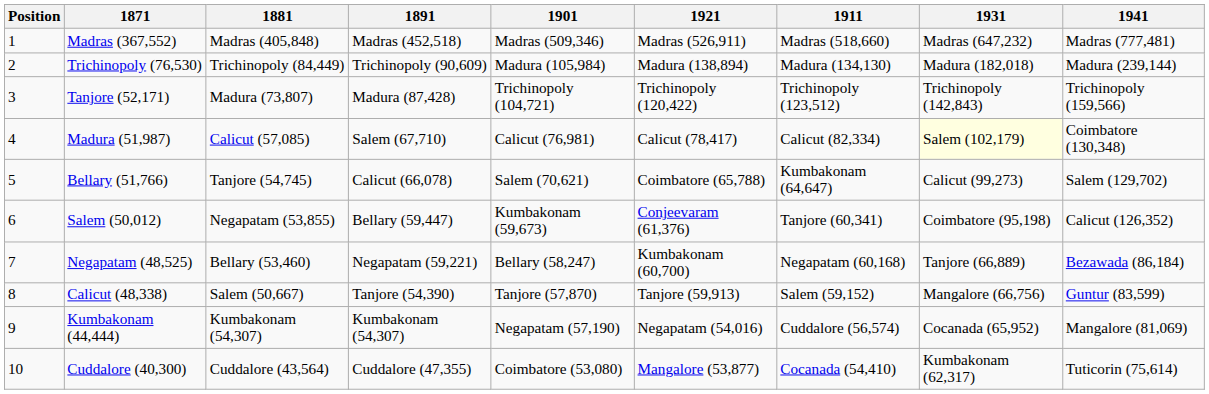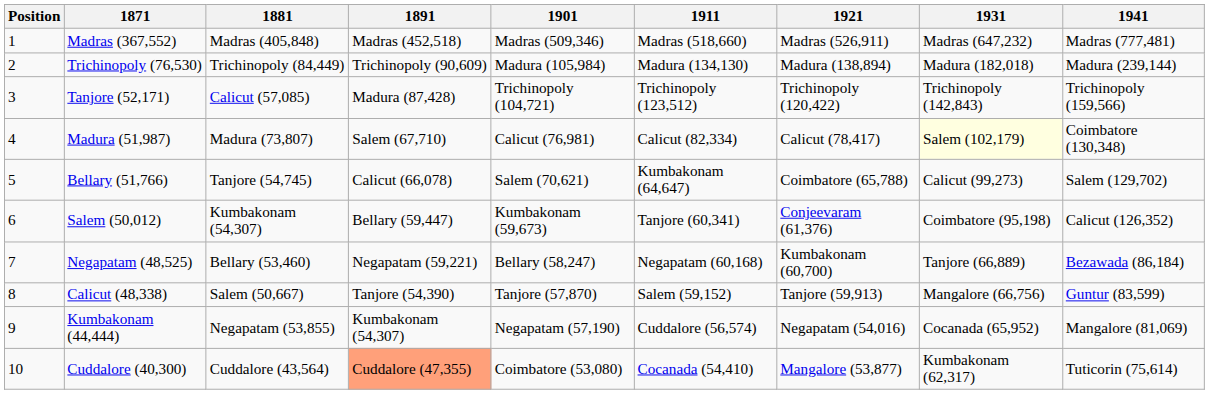columns swapped: 1911 <-> 1921
Tanjore (52,171) | 1881: Madura (73,807) -> Calicut (57,085)
Madura (51,987) | 1881: Calicut (57,085) -> Madura (73,807)
Salem (50,012) | 1881: Negapatam (53,855) -> Kumbakonam (54,307)
Kumbakonam (44,444) | 1881: Kumbakonam (54,307) -> Negapatam (53,855)
Cuddalore (40,300) | 1891: no background -> lightsalmon background
